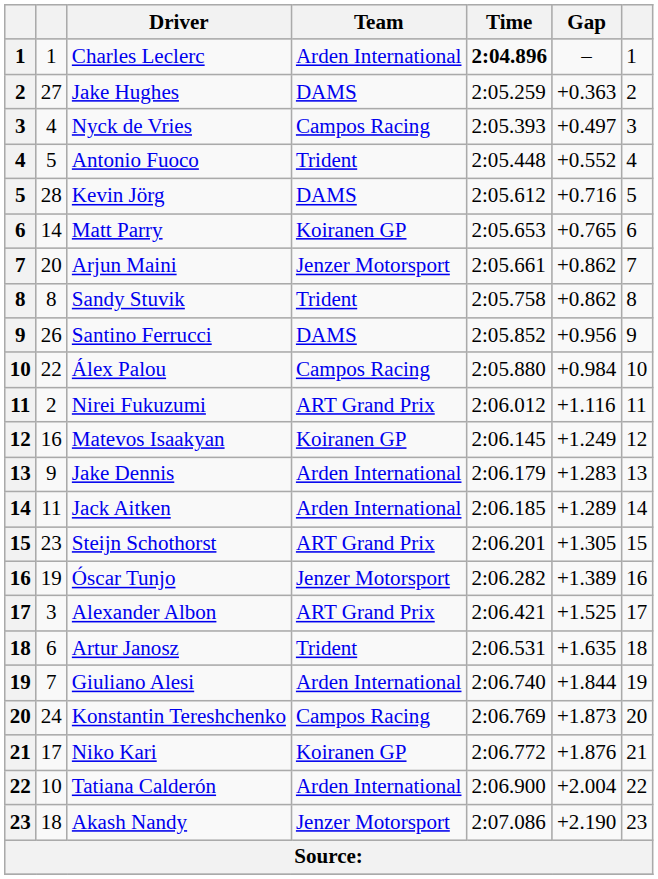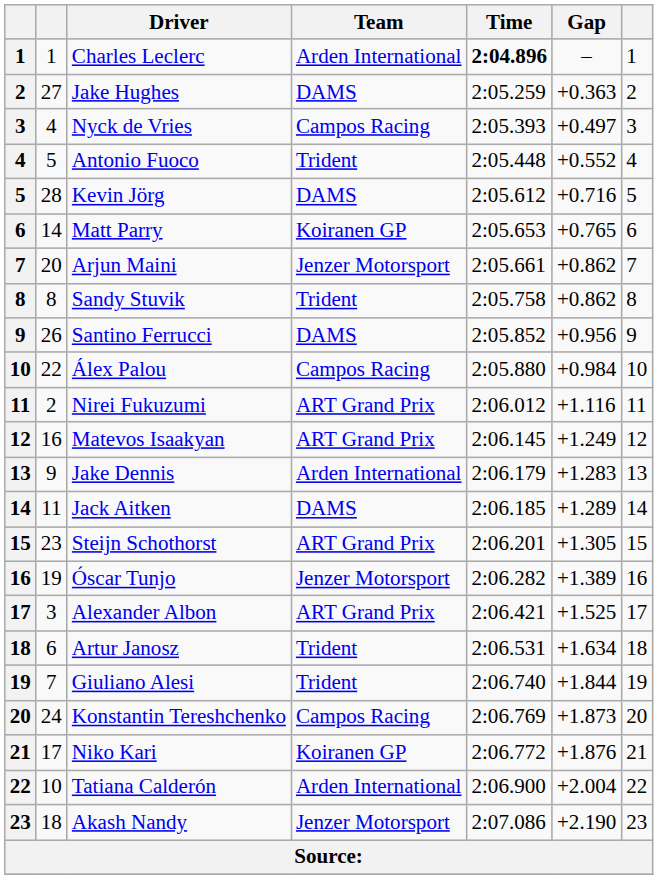Matevos Isaakyan | Team: Koiranen GP -> ART Grand Prix
Jack Aitken | Team: Arden International -> DAMS
Artur Janosz | Gap: +1.635 -> +1.634
Giuliano Alesi | Team: Arden International -> Trident
